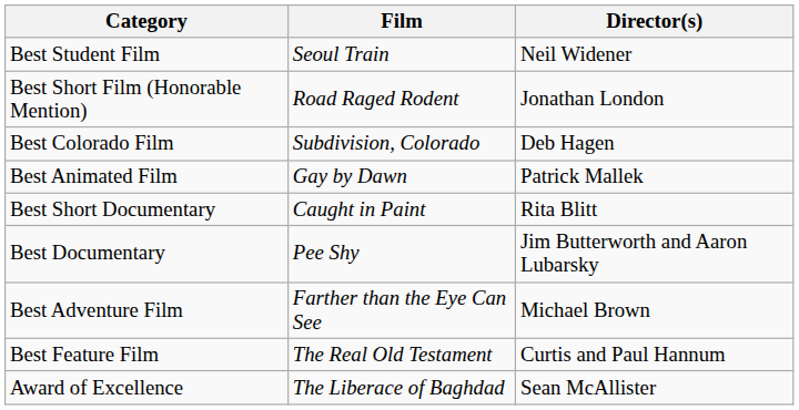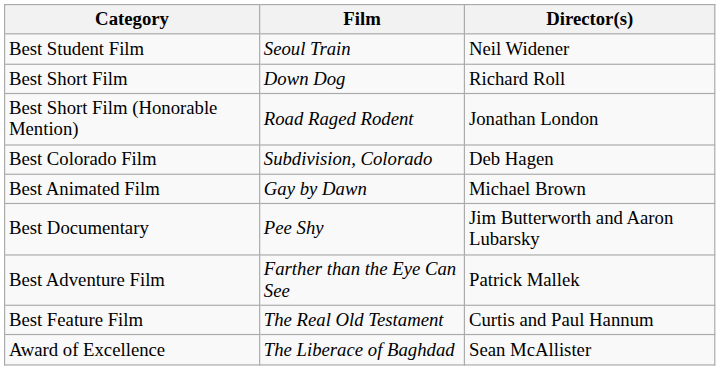+ row: Best Short Film | Down Dog | Richard Roll
Best Animated Film | Director(s): Patrick Mallek -> Michael Brown
- row: Best Short Documentary | Caught in Paint | Rita Blitt
Best Adventure Film | Director(s): Michael Brown -> Patrick Mallek
